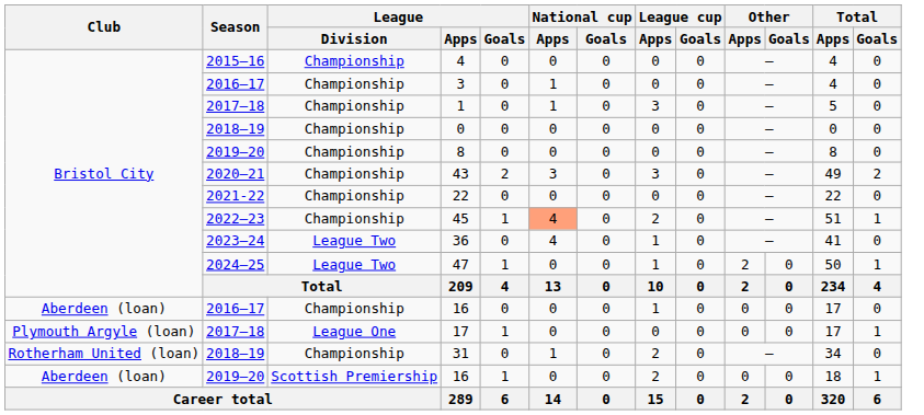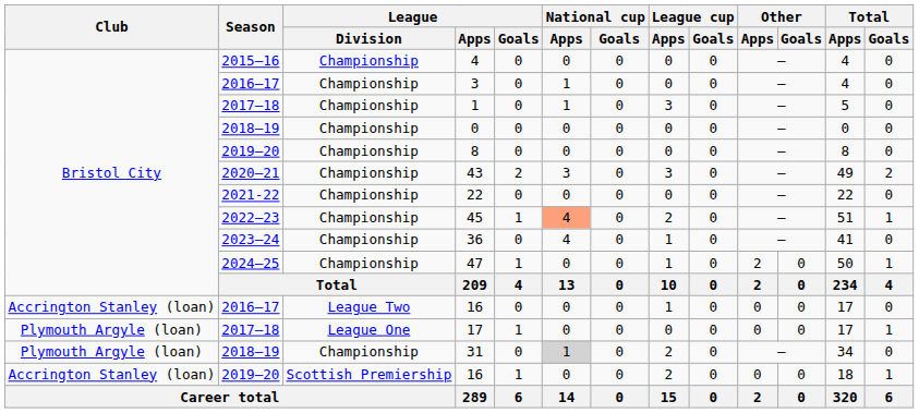36 | League / Division: League Two -> Championship
47 | League / Division: League Two -> Championship
2016–17 / 16 | Club: Aberdeen (loan) -> Accrington Stanley (loan)
2016–17 / 16 | League / Division: Championship -> League Two
31 | Club: Rotherham United (loan) -> Plymouth Argyle (loan)
31 | National cup / Apps: no background -> lightgrey background
2019–20 / 16 | Club: Aberdeen (loan) -> Accrington Stanley (loan)
